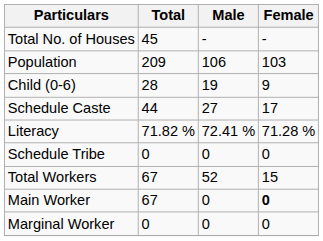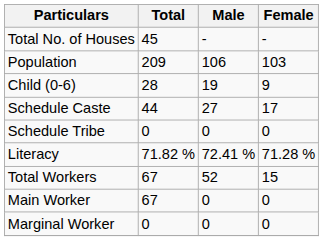rows swapped: Schedule Tribe <-> Literacy
Main Worker | Female: bold -> normal
